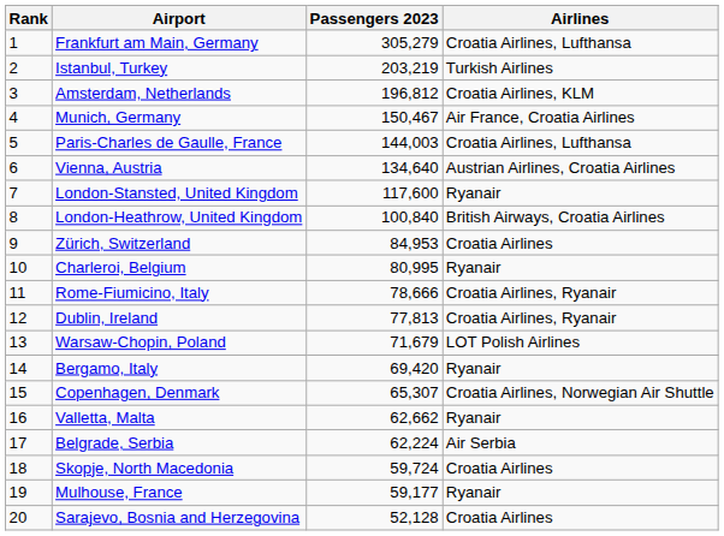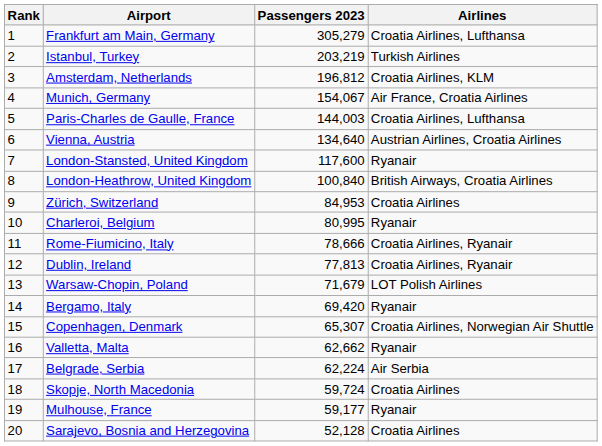Munich, Germany | Passengers 2023: 150,467 -> 154,067
